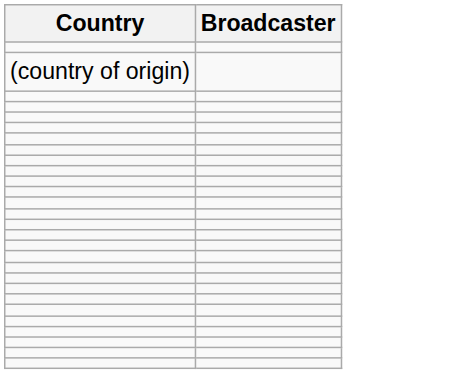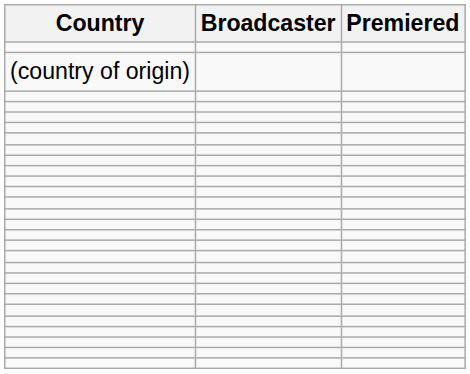+ column: Premiered
